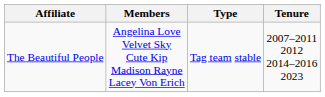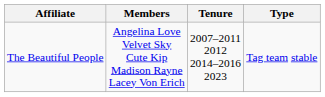columns swapped: Tenure <-> Type
